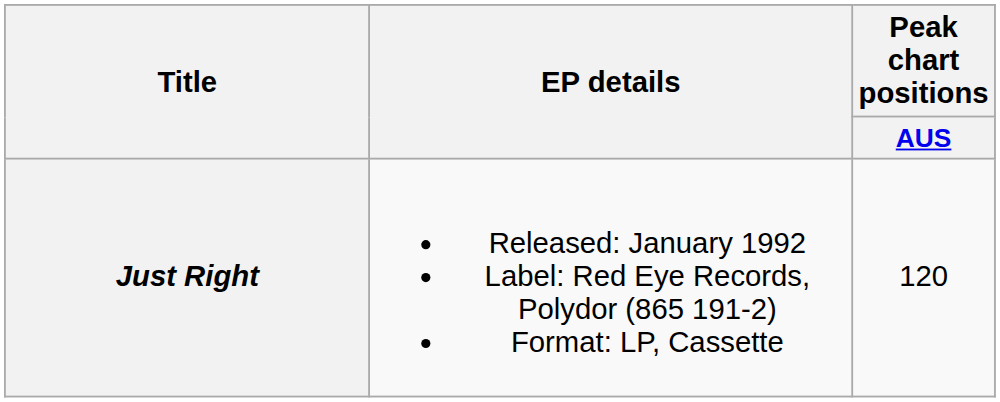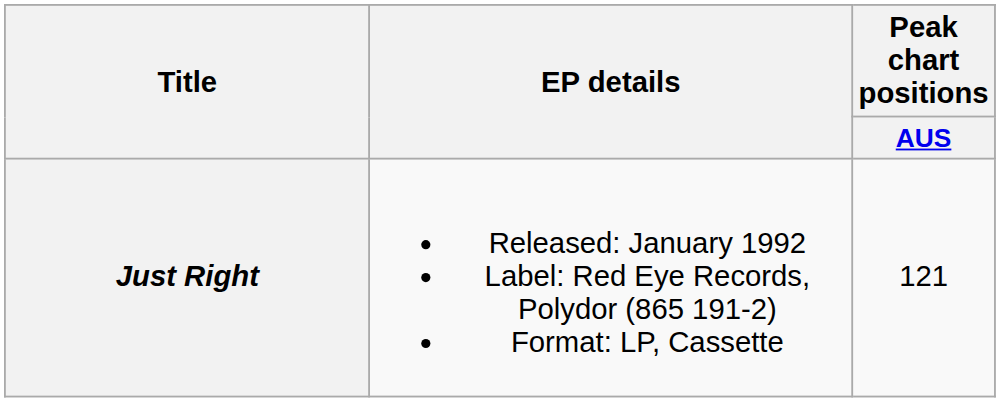Just Right | Peak chart positions / AUS: 120 -> 121
